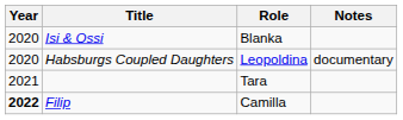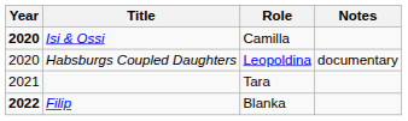Isi & Ossi | Year: normal -> bold
Isi & Ossi | Role: Blanka -> Camilla
Filip | Role: Camilla -> Blanka
